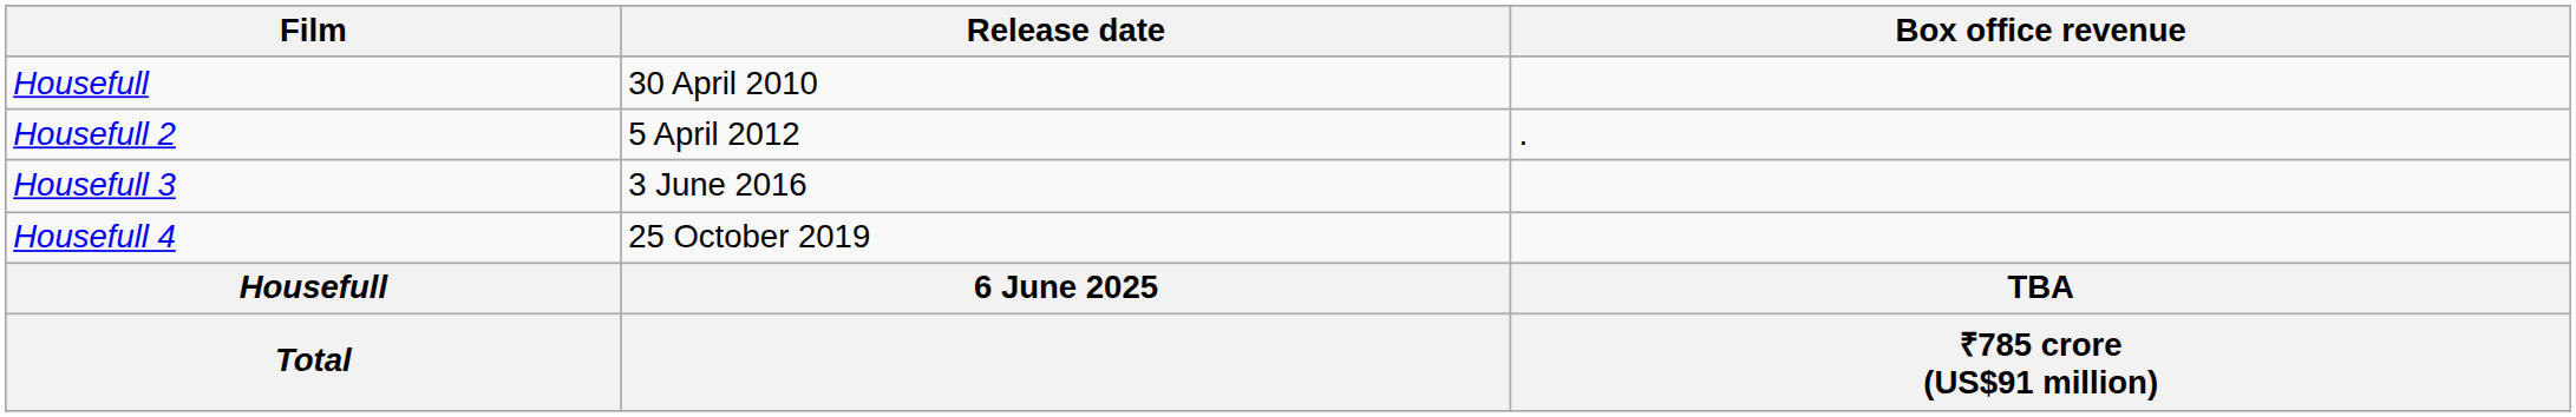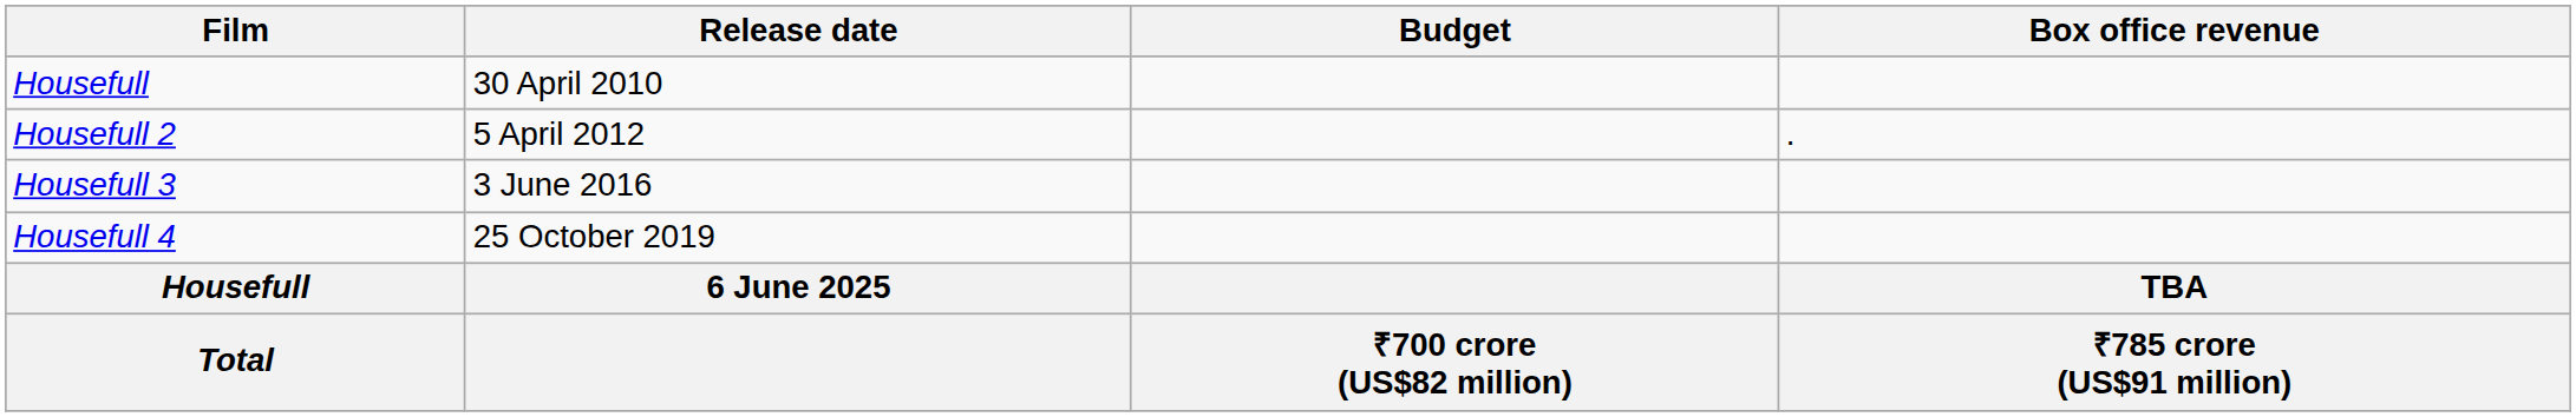+ column: Budget | ₹700 crore (US$82 million)
